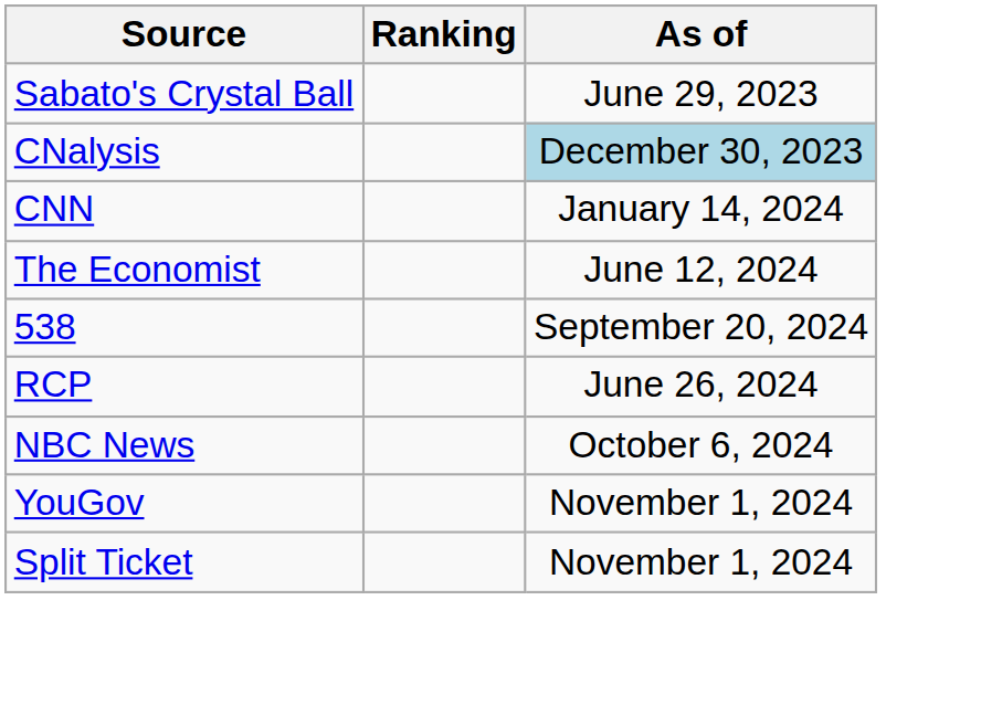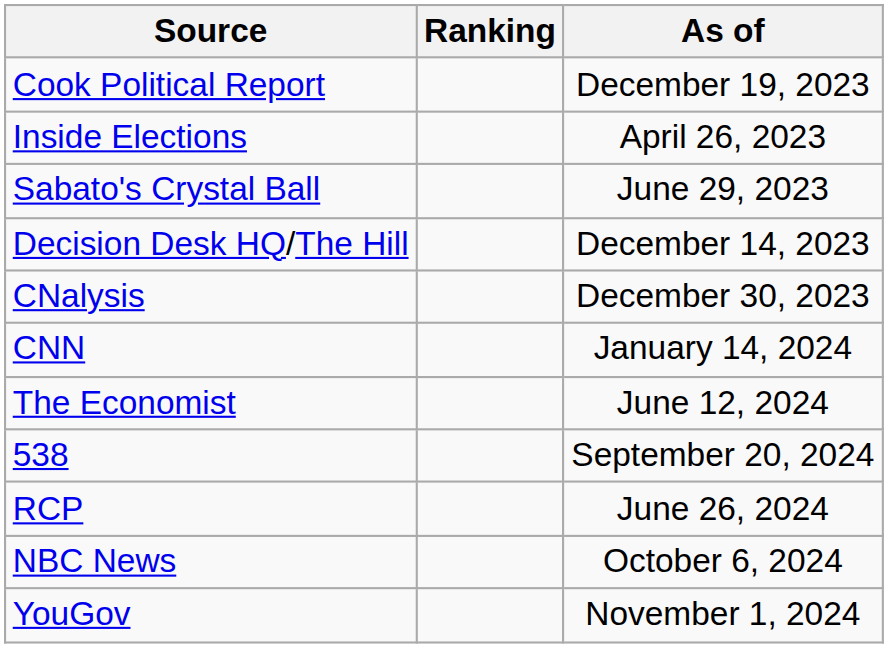+ row: Cook Political Report | December 19, 2023
+ row: Inside Elections | April 26, 2023
+ row: Decision Desk HQ/The Hill | December 14, 2023
CNalysis | As of: lightblue background -> no background
- row: Split Ticket | November 1, 2024
